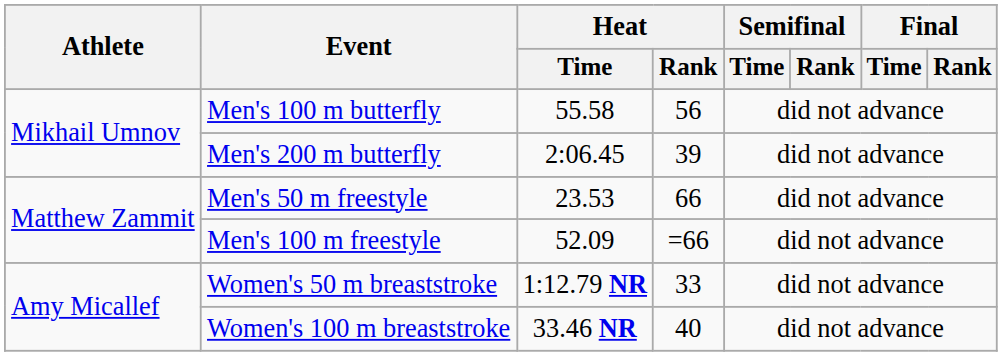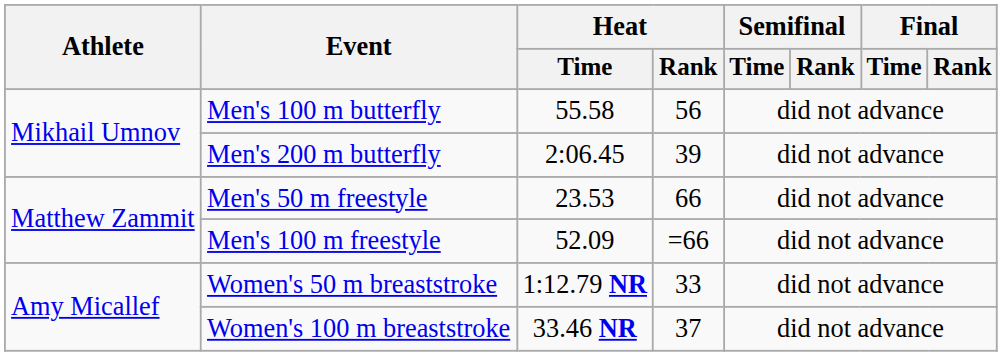Women's 100 m breaststroke | Heat / Rank: 40 -> 37
